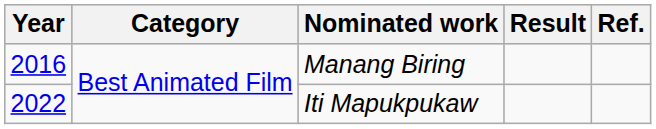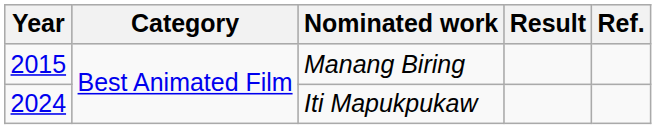Manang Biring | Year: 2016 -> 2015
Iti Mapukpukaw | Year: 2022 -> 2024
